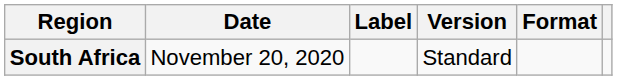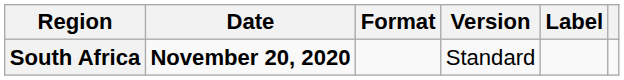columns swapped: Format <-> Label
South Africa | Date: normal -> bold
